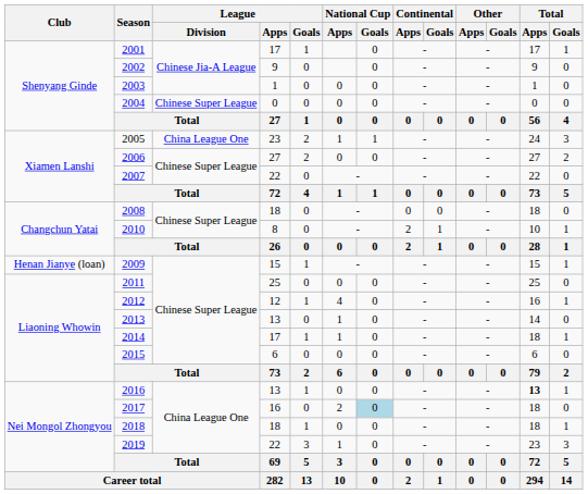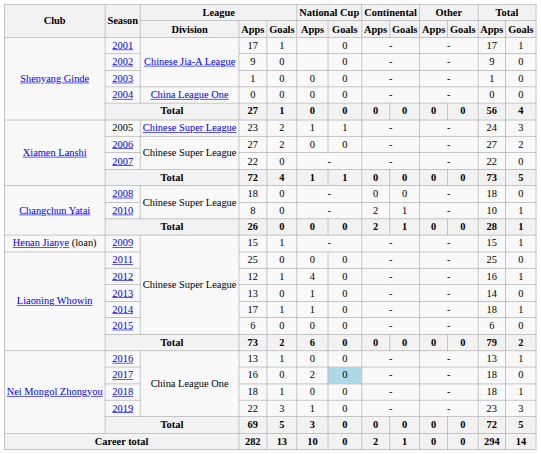2004 | League / Division: Chinese Super League -> China League One
2005 | League / Division: China League One -> Chinese Super League
2016 | Total / Apps: bold -> normal
